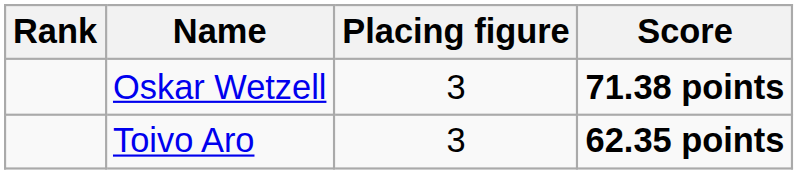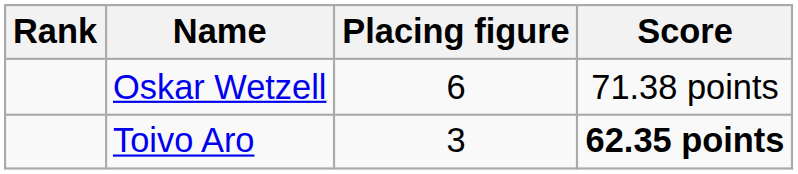Oskar Wetzell | Placing figure: 3 -> 6
Oskar Wetzell | Score: bold -> normal
